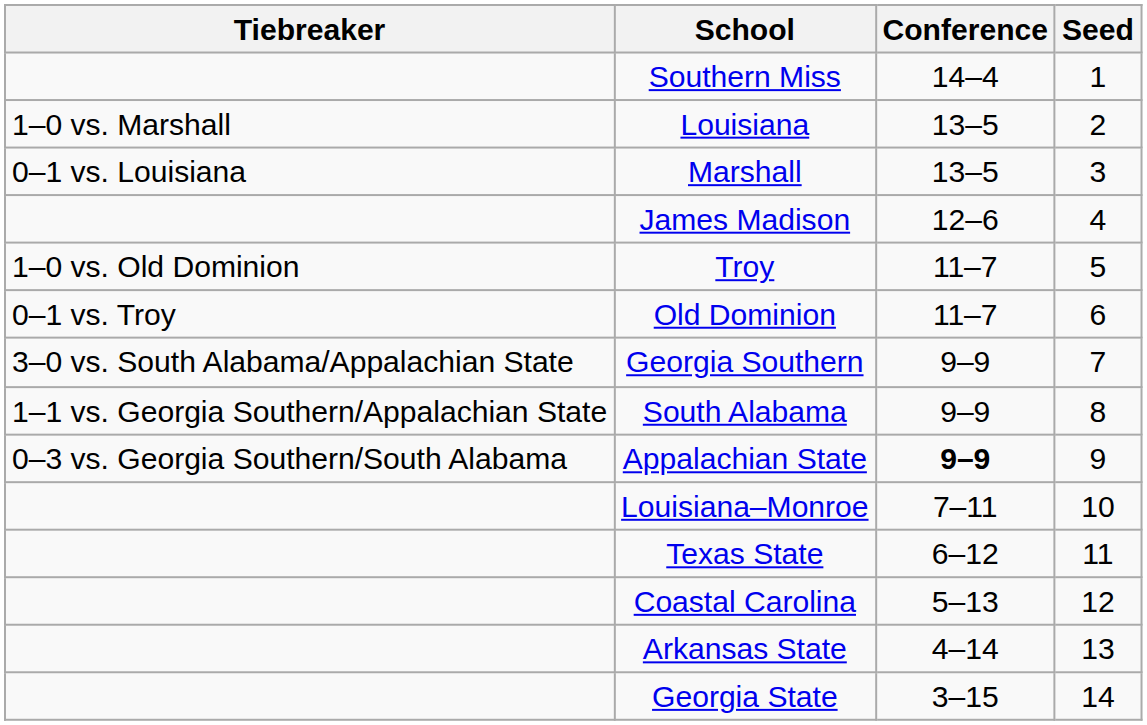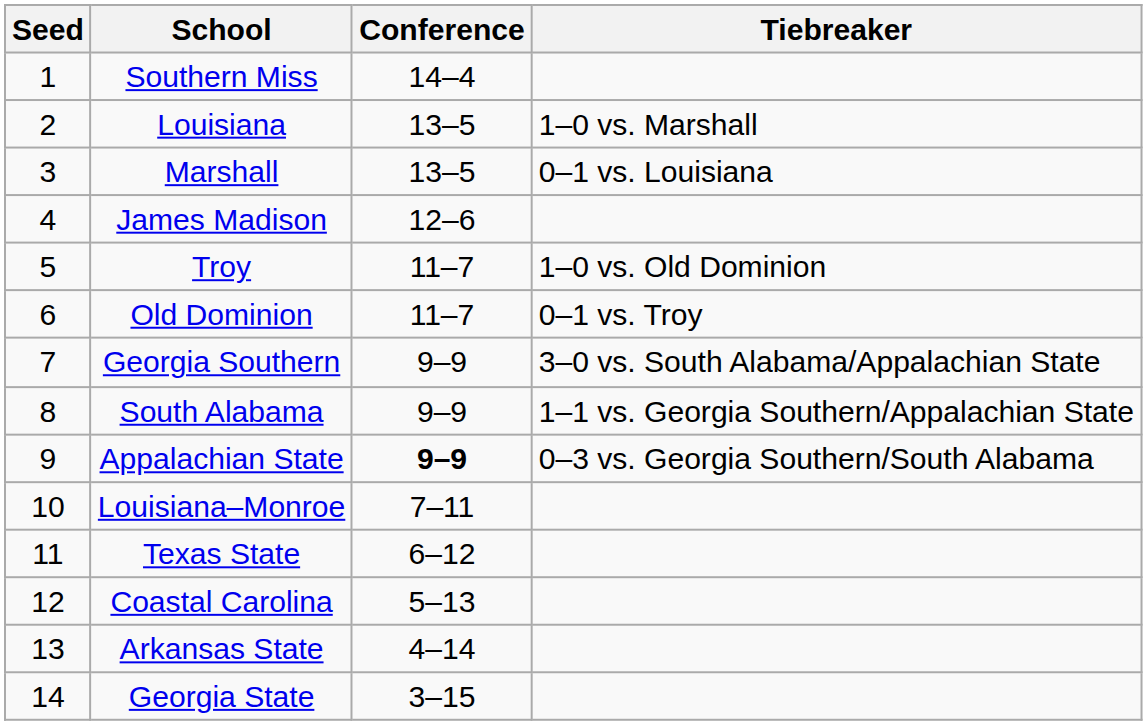columns swapped: Seed <-> Tiebreaker
